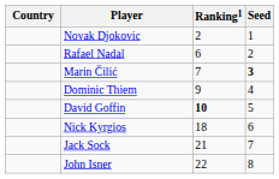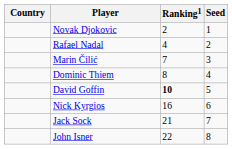Rafael Nadal | Ranking1: 6 -> 4
Marin Čilić | Seed: bold -> normal
Dominic Thiem | Ranking1: 9 -> 8
Nick Kyrgios | Ranking1: 18 -> 16
